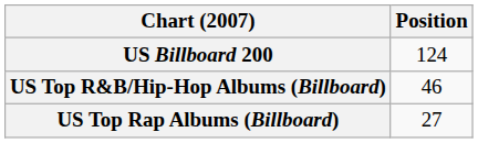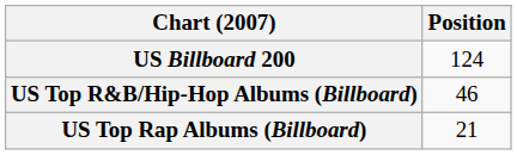US Top Rap Albums (Billboard) | Position: 27 -> 21
